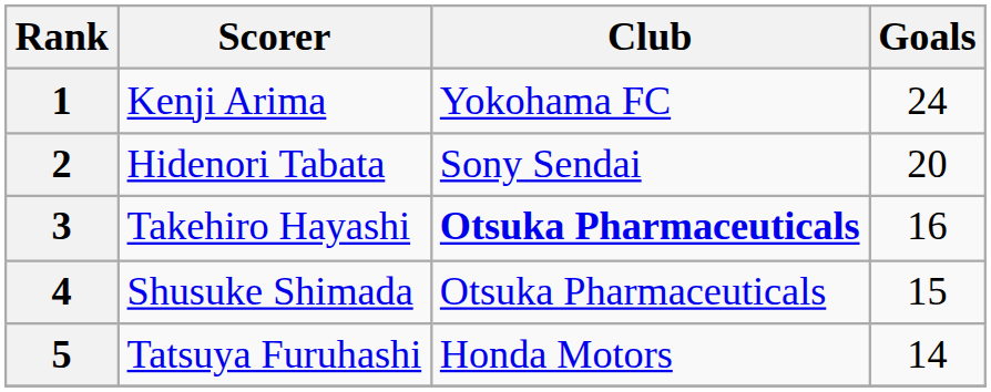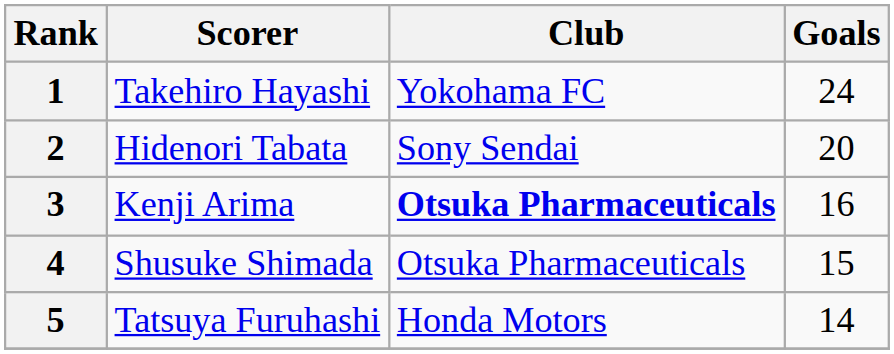1 | Scorer: Kenji Arima -> Takehiro Hayashi
3 | Scorer: Takehiro Hayashi -> Kenji Arima
